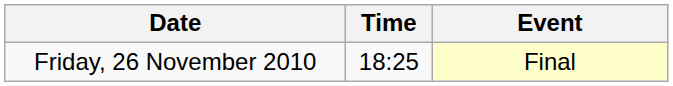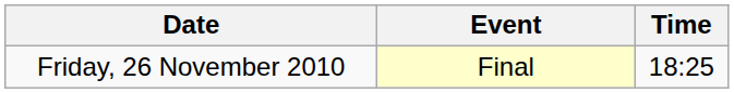columns swapped: Time <-> Event
